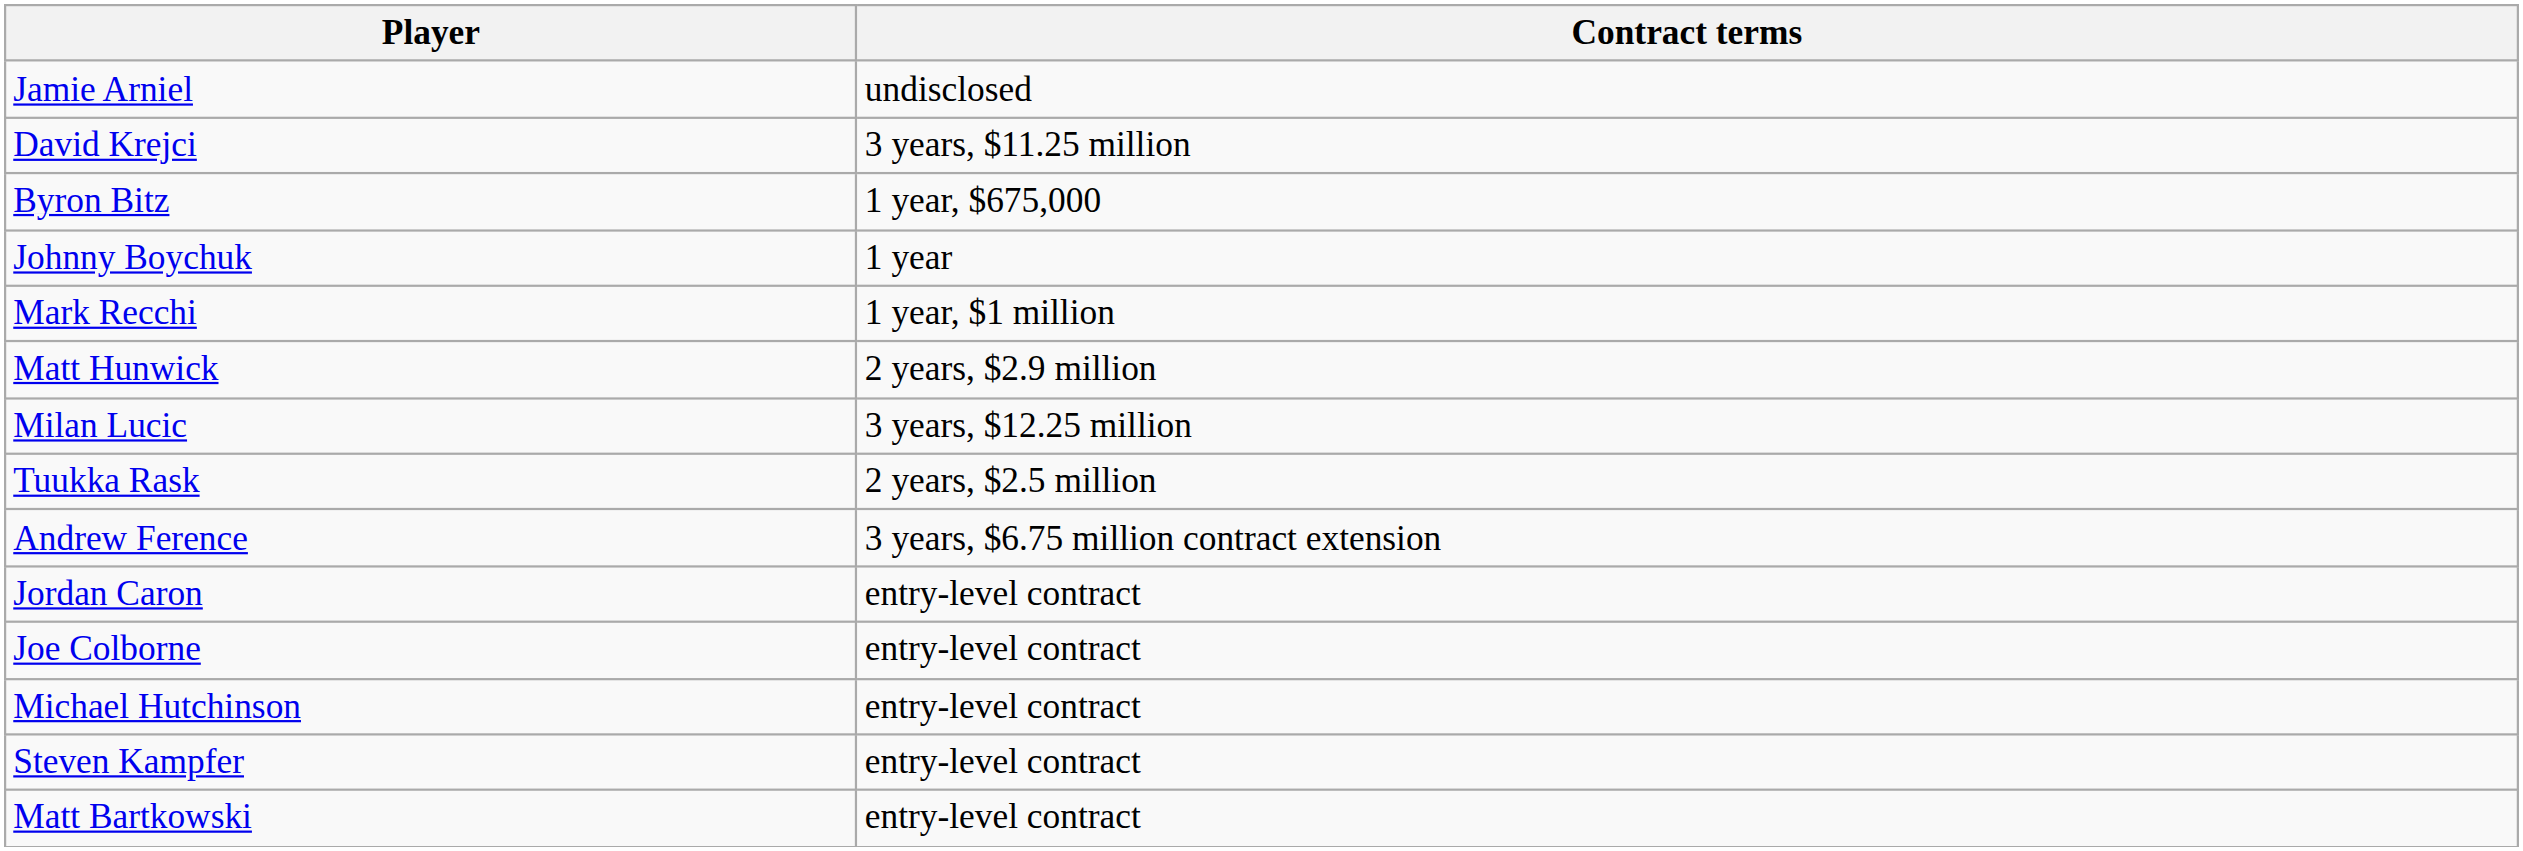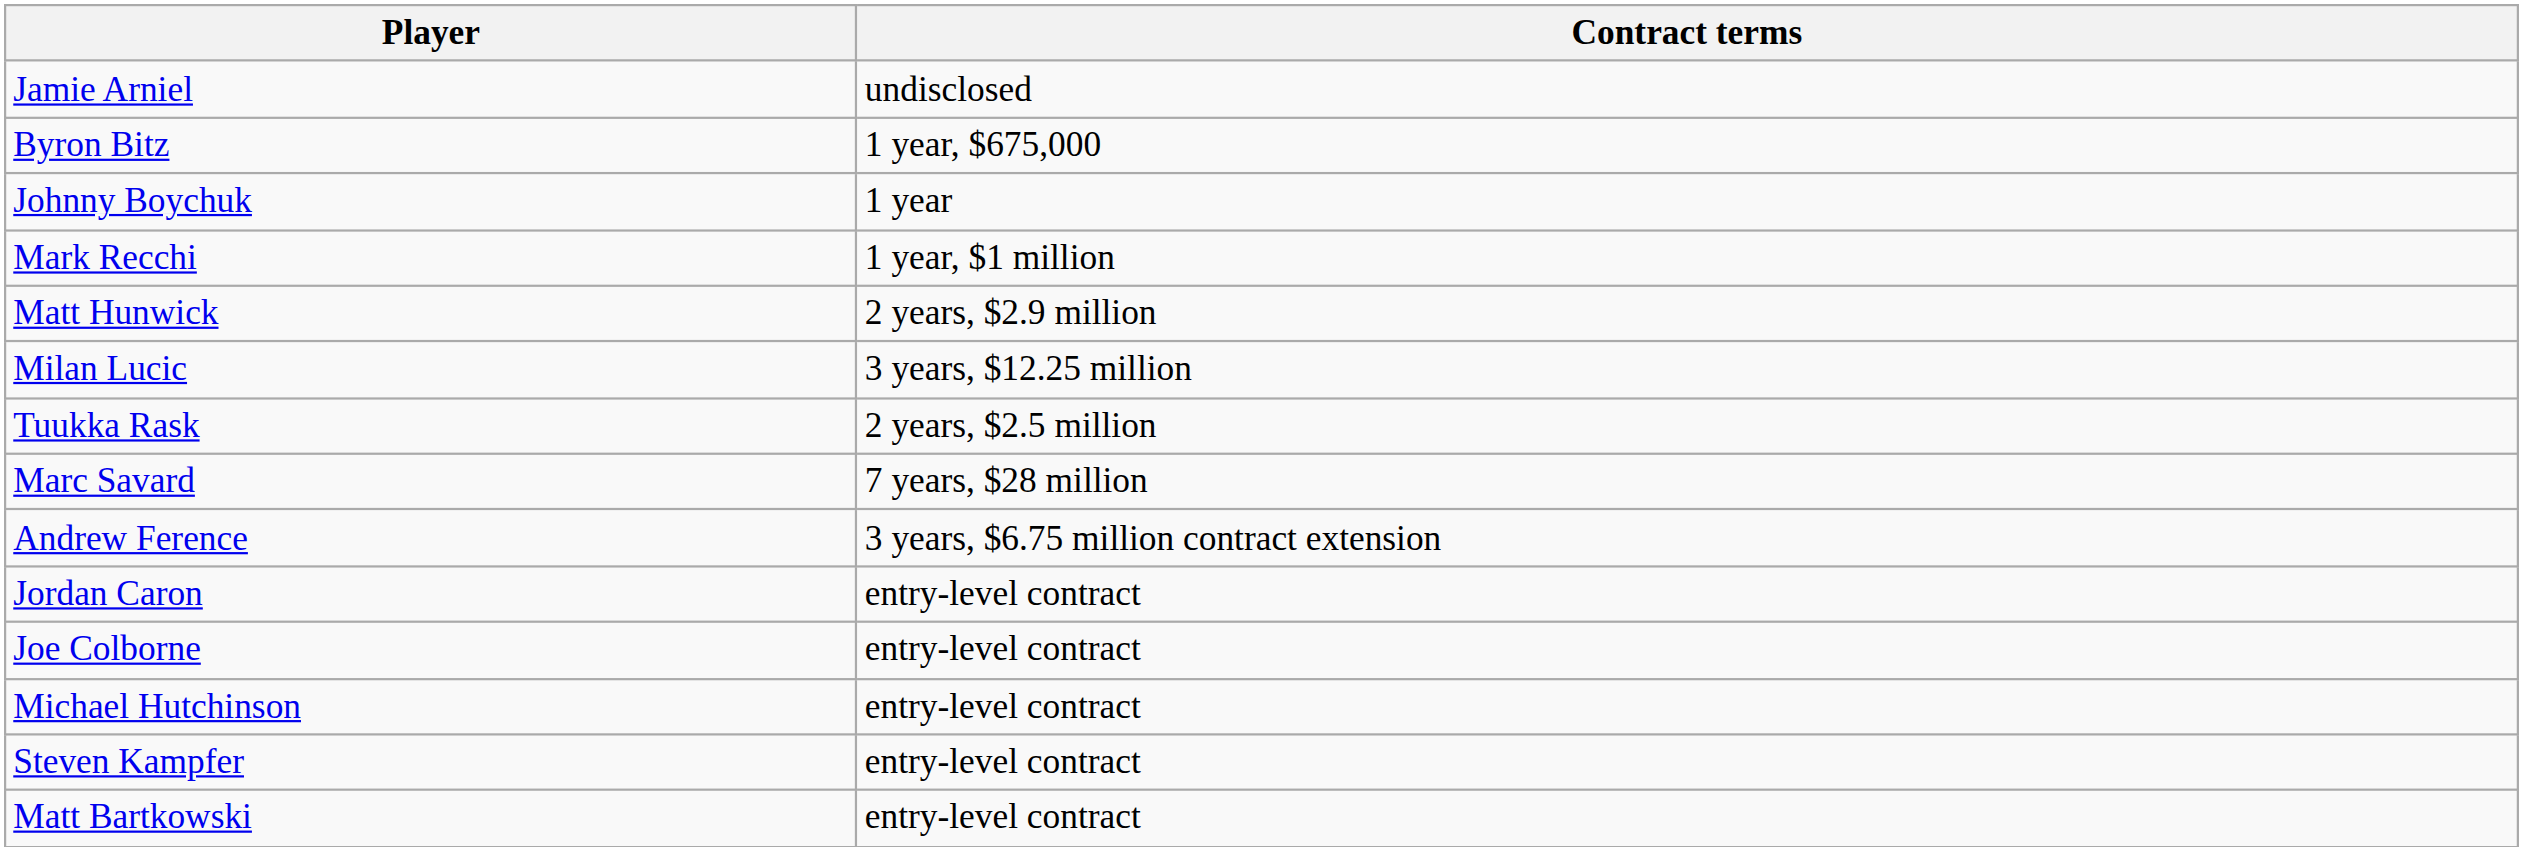- row: David Krejci | 3 years, $11.25 million
+ row: Marc Savard | 7 years, $28 million
